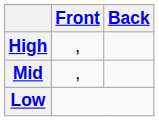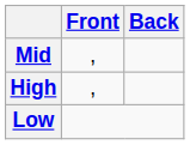rows swapped: High <-> Mid
